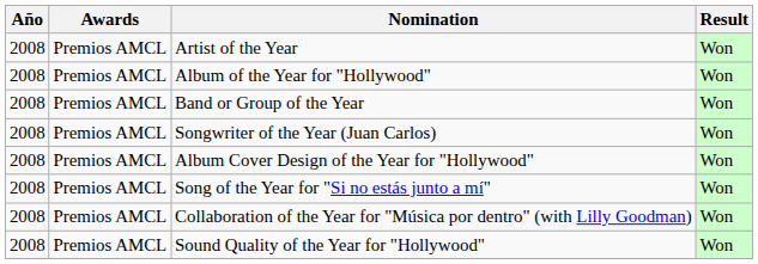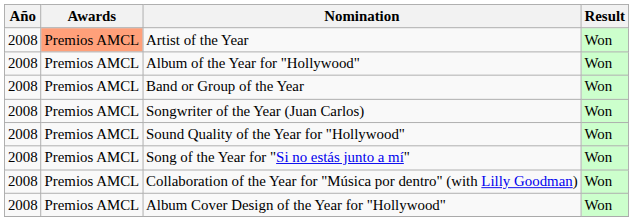Artist of the Year | Awards: no background -> lightsalmon background
rows swapped: Sound Quality of the Year for "Hollywood" <-> Album Cover Design of the Year for "Hollywood"
